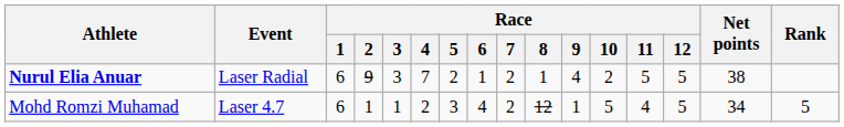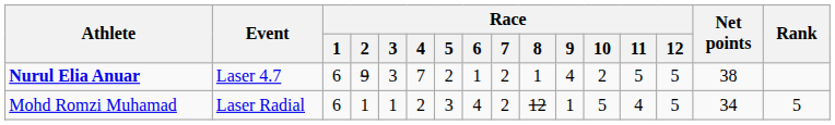Nurul Elia Anuar | Event: Laser Radial -> Laser 4.7
Mohd Romzi Muhamad | Event: Laser 4.7 -> Laser Radial
